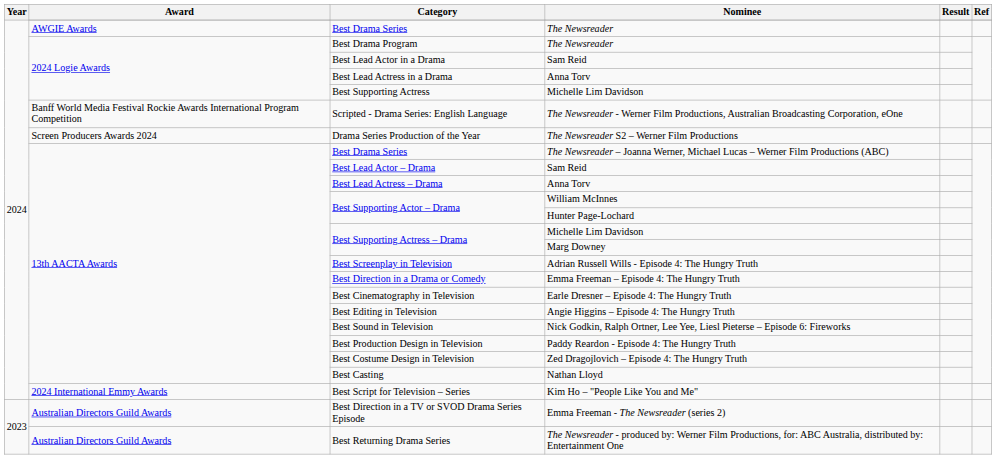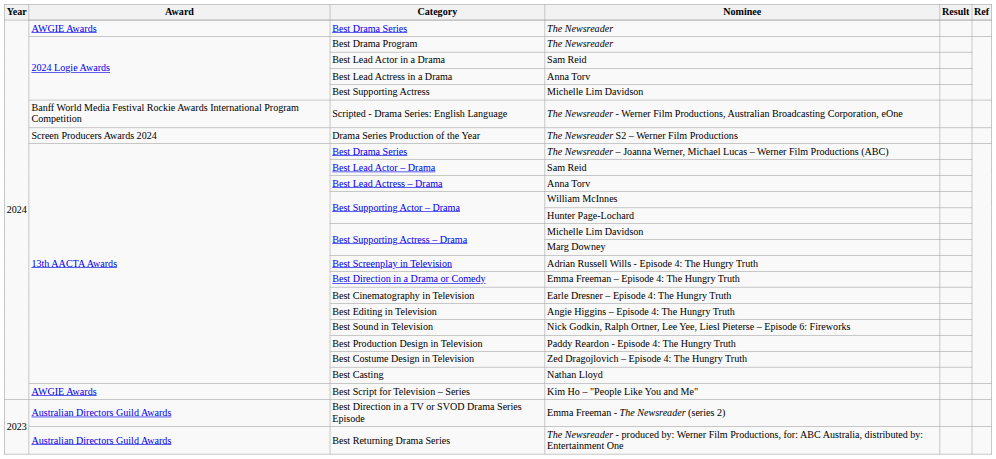Best Script for Television – Series | Award: 2024 International Emmy Awards -> AWGIE Awards
